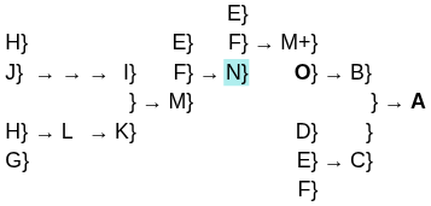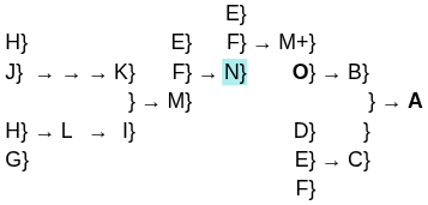J} | column 5: I} -> K}
H} / L | column 5: K} -> I}
